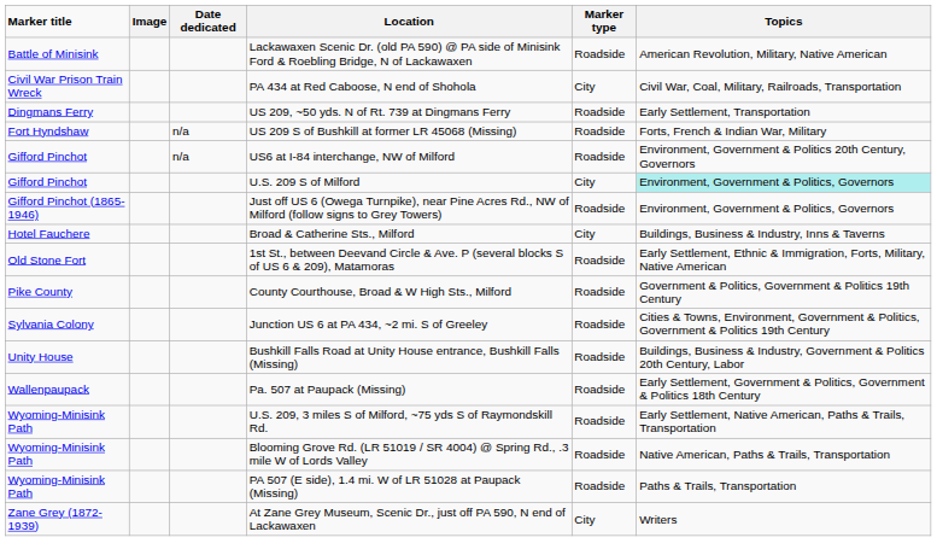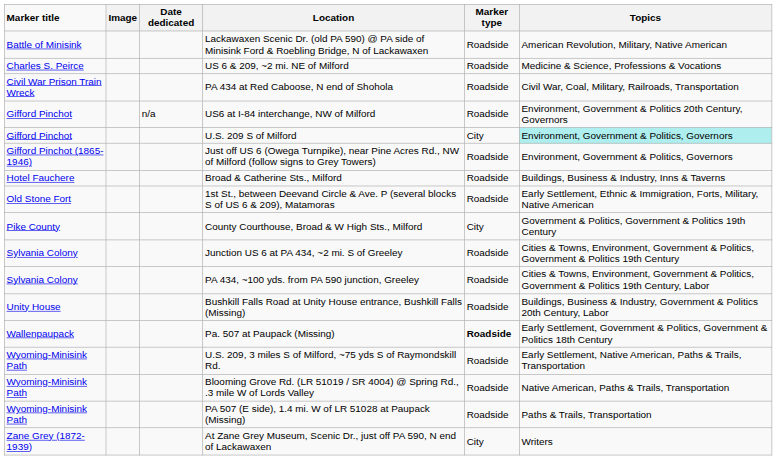+ row: Charles S. Peirce | US 6 & 209, ~2 mi. NE of Milford | Roadside | Medicine & Science, Professions & Vocations
PA 434 at Red Caboose, N end of Shohola | Marker type: City -> Roadside
- row: Dingmans Ferry | US 209, ~50 yds. N of Rt. 739 at Dingmans Ferry | Roadside | Early Settlement, Transportation
- row: Fort Hyndshaw | n/a | US 209 S of Bushkill at former LR 45068 (Missing) | Roadside | Forts, French & Indian War, Military
Broad & Catherine Sts., Milford | Marker type: City -> Roadside
County Courthouse, Broad & W High Sts., Milford | Marker type: Roadside -> City
+ row: Sylvania Colony | PA 434, ~100 yds. from PA 590 junction, Greeley | Roadside | Cities & Towns, Environment, Government & Politics, Government & Politics 19th Century, Labor
Pa. 507 at Paupack (Missing) | Marker type: normal -> bold
